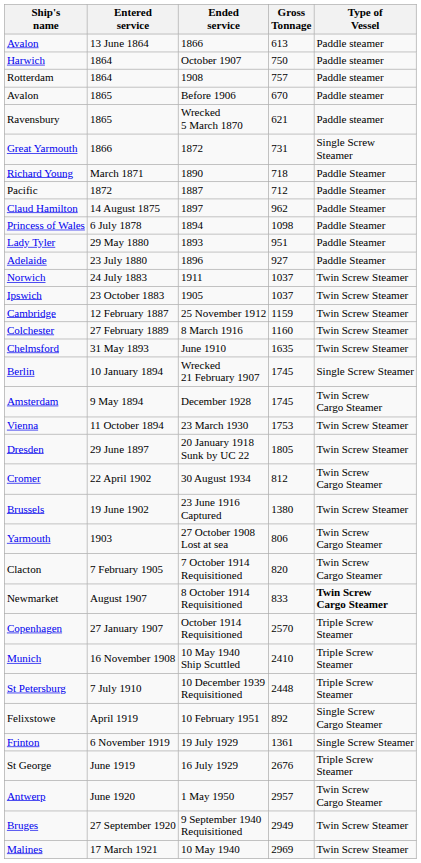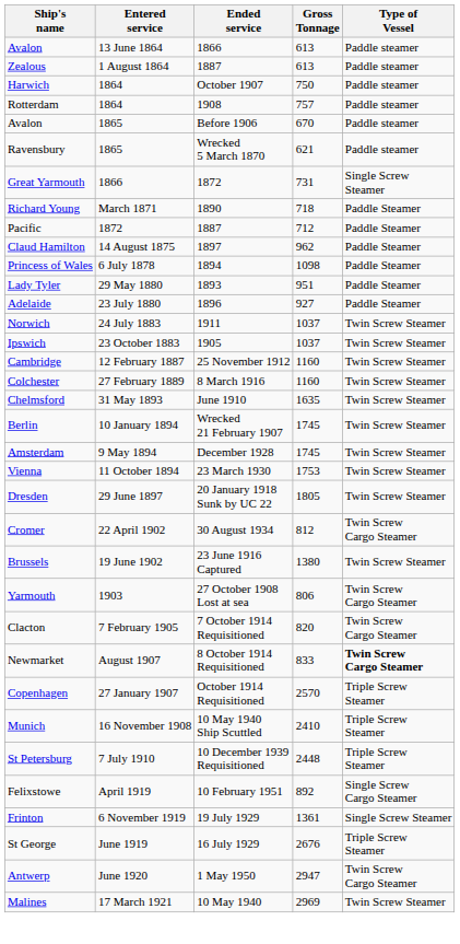+ row: Zealous | 1 August 1864 | 1887 | 613 | Paddle steamer
Cambridge | Gross Tonnage: 1159 -> 1160
Berlin | Type of Vessel: Single Screw Steamer -> Twin Screw Steamer
Amsterdam | Type of Vessel: Twin Screw Cargo Steamer -> Twin Screw Steamer
Antwerp | Gross Tonnage: 2957 -> 2947
- row: Bruges | 27 September 1920 | 9 September 1940 Requisitioned | 2949 | Twin Screw Steamer
